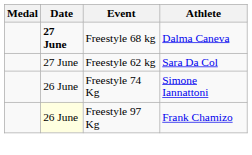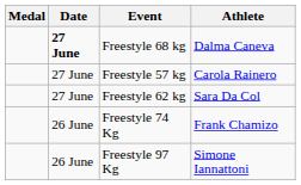+ row: 27 June | Freestyle 57 kg | Carola Rainero
Freestyle 74 Kg | Athlete: Simone Iannattoni -> Frank Chamizo
Freestyle 97 Kg | Date: lightyellow background -> no background
Freestyle 97 Kg | Athlete: Frank Chamizo -> Simone Iannattoni
